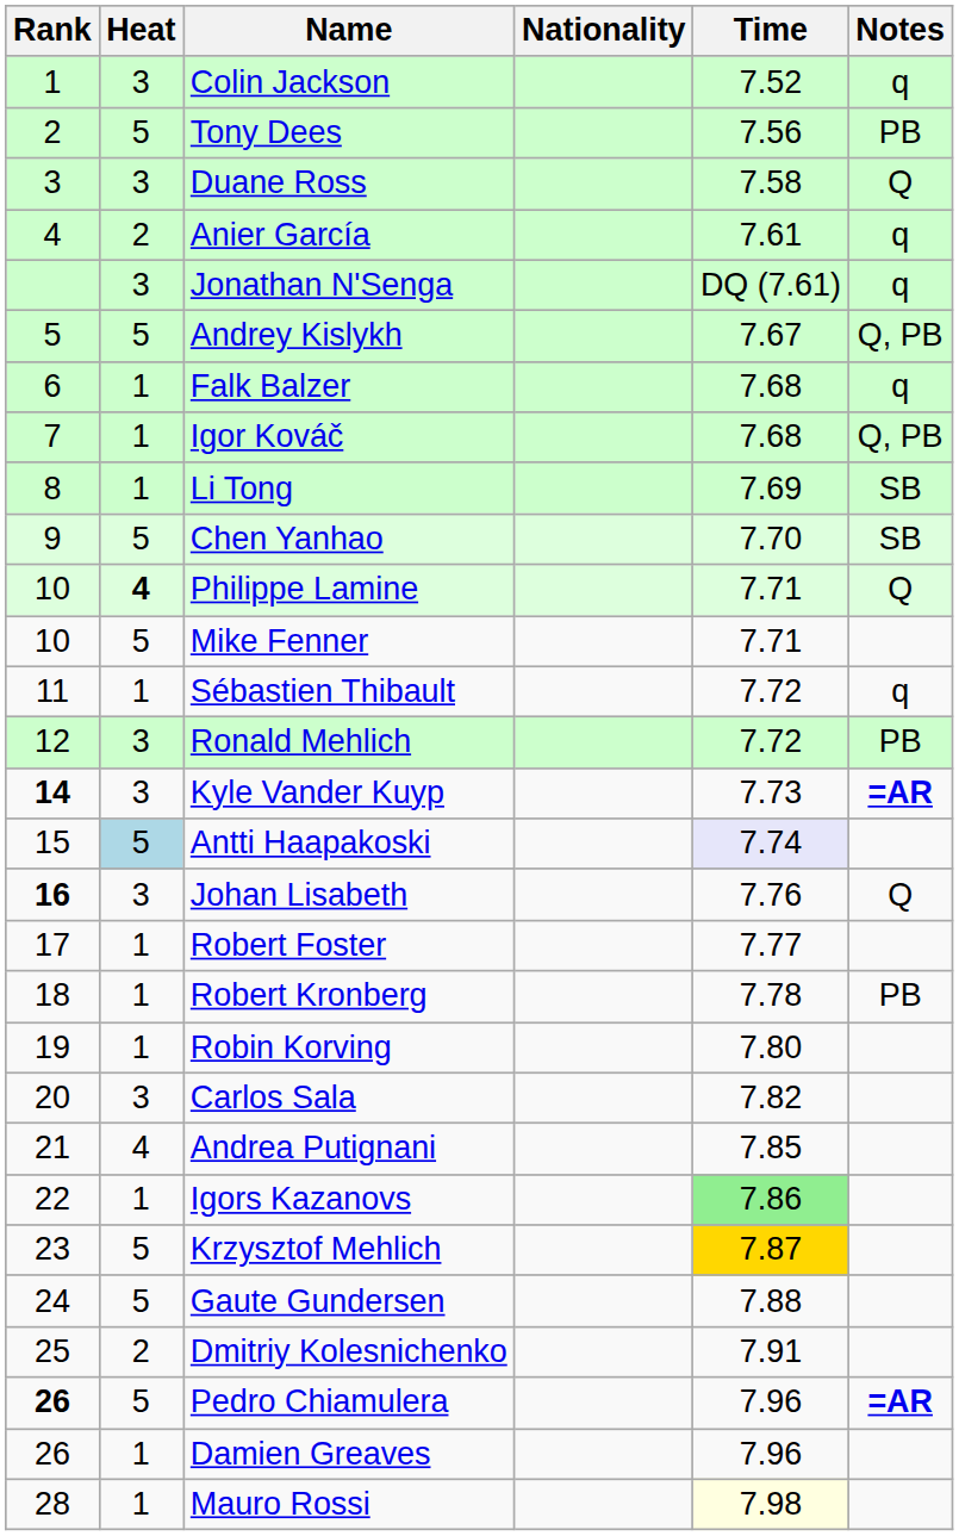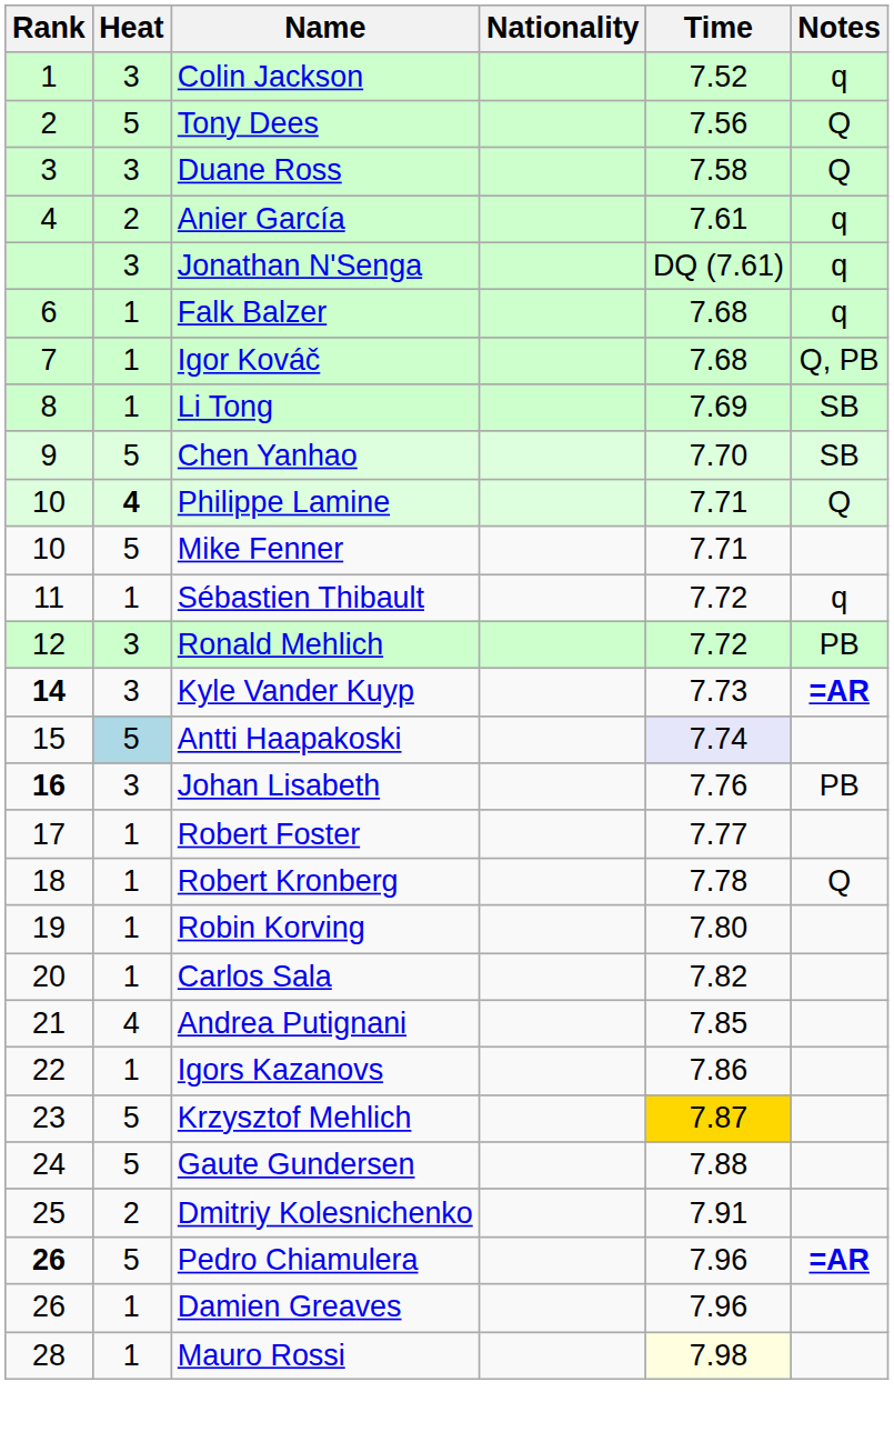Tony Dees | Notes: PB -> Q
- row: 5 | 5 | Andrey Kislykh | 7.67 | Q, PB
Johan Lisabeth | Notes: Q -> PB
Robert Kronberg | Notes: PB -> Q
Carlos Sala | Heat: 3 -> 1
Igors Kazanovs | Time: lightgreen background -> no background
